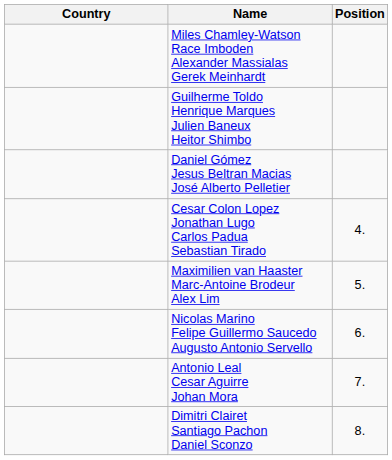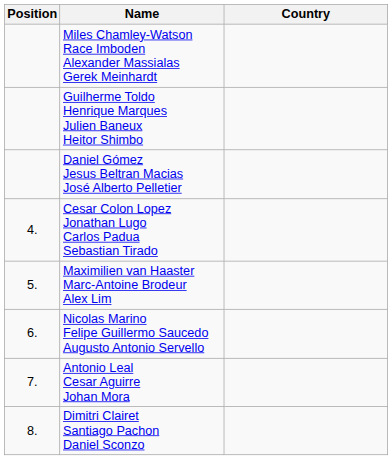columns swapped: Position <-> Country
